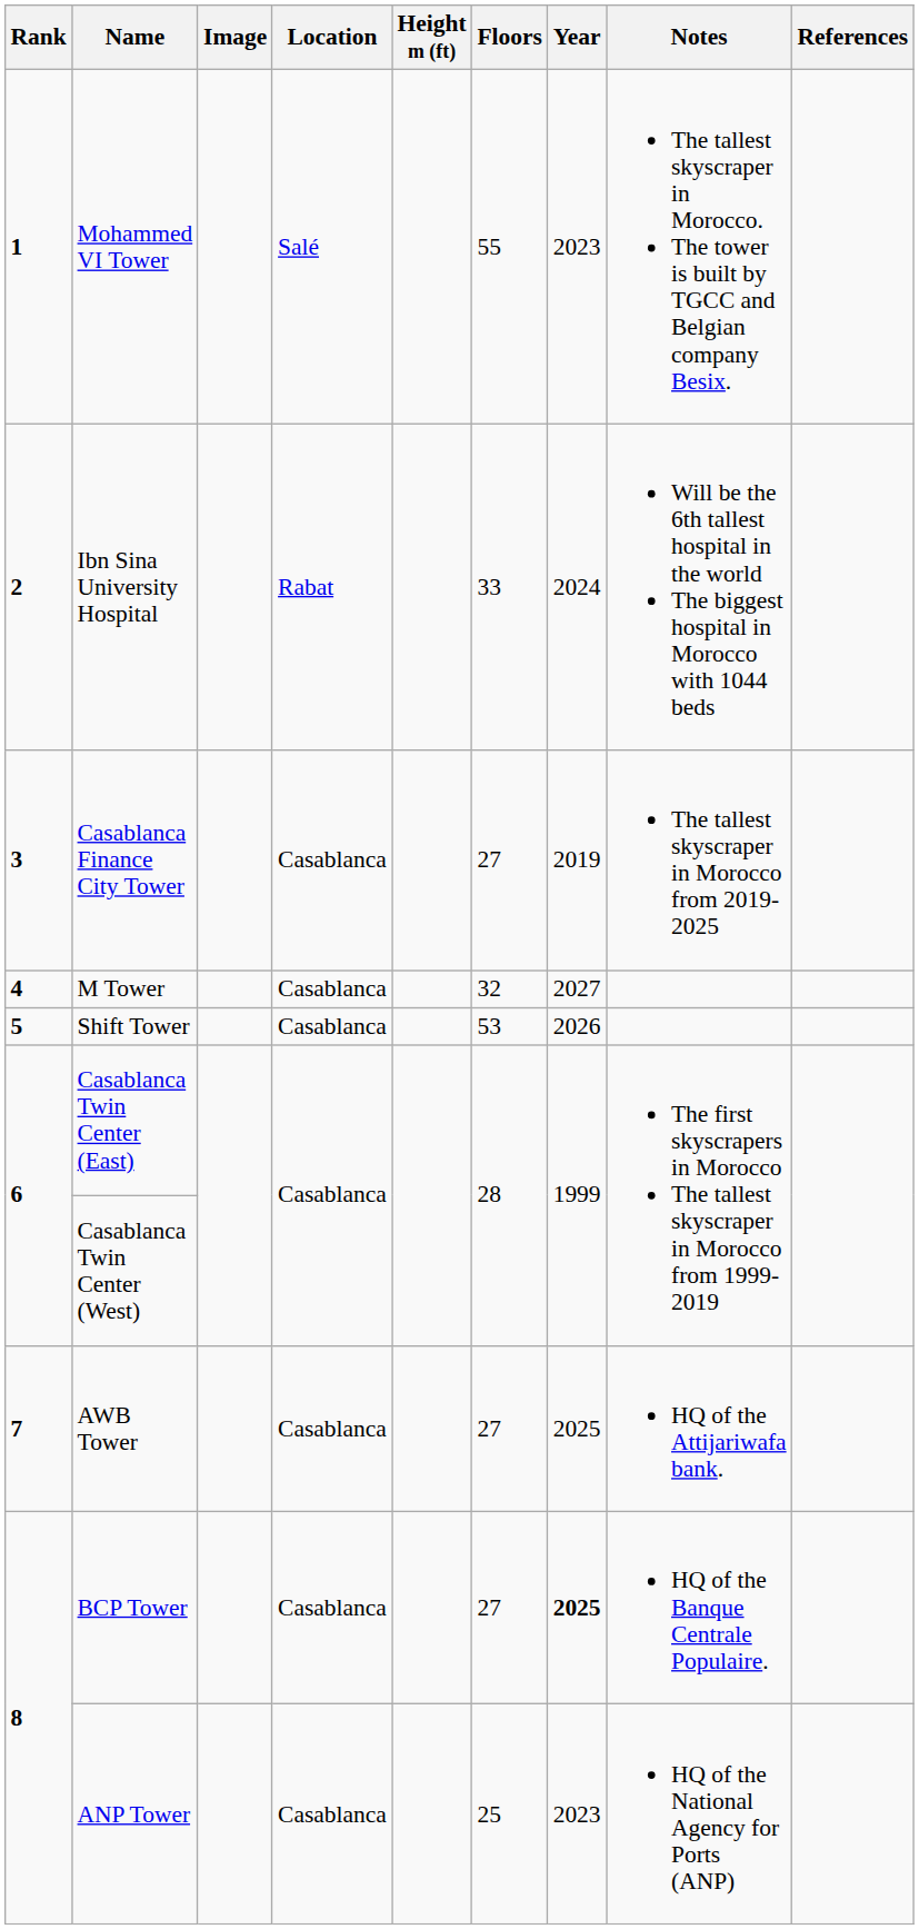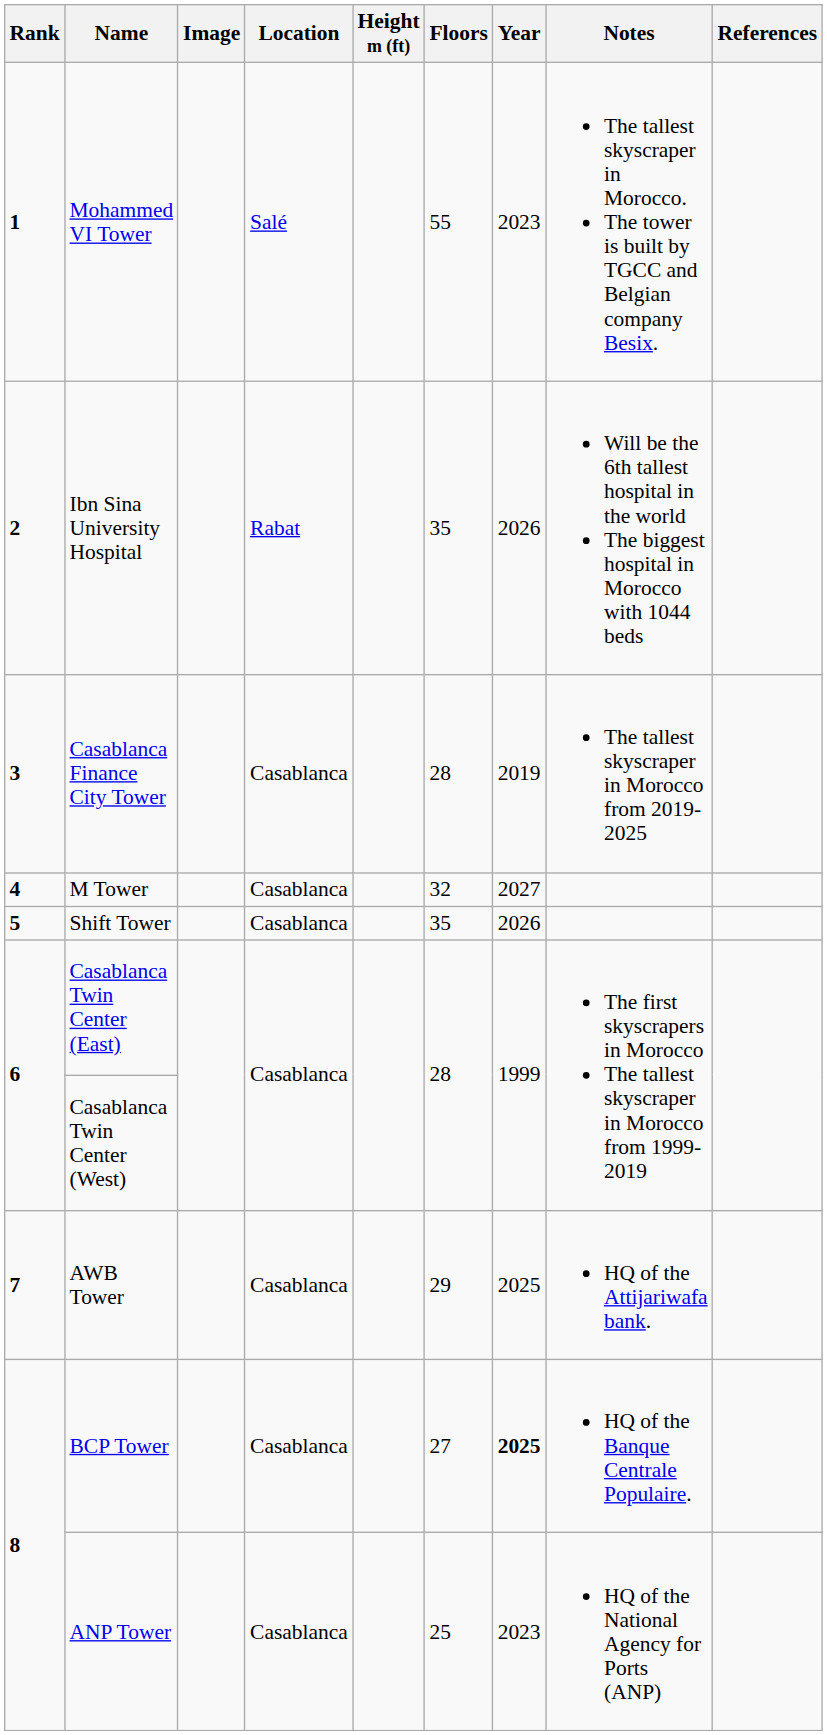Ibn Sina University Hospital | Floors: 33 -> 35
Ibn Sina University Hospital | Year: 2024 -> 2026
Casablanca Finance City Tower | Floors: 27 -> 28
Shift Tower | Floors: 53 -> 35
AWB Tower | Floors: 27 -> 29
